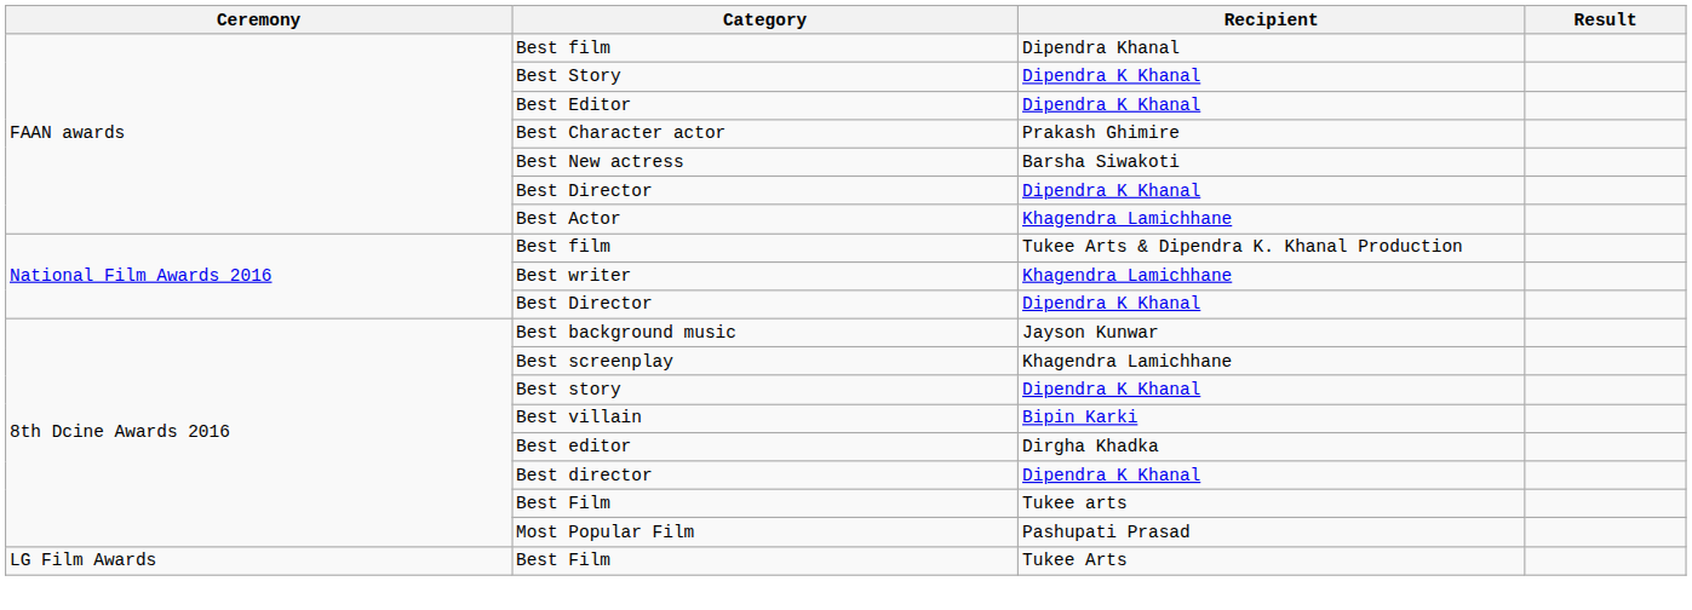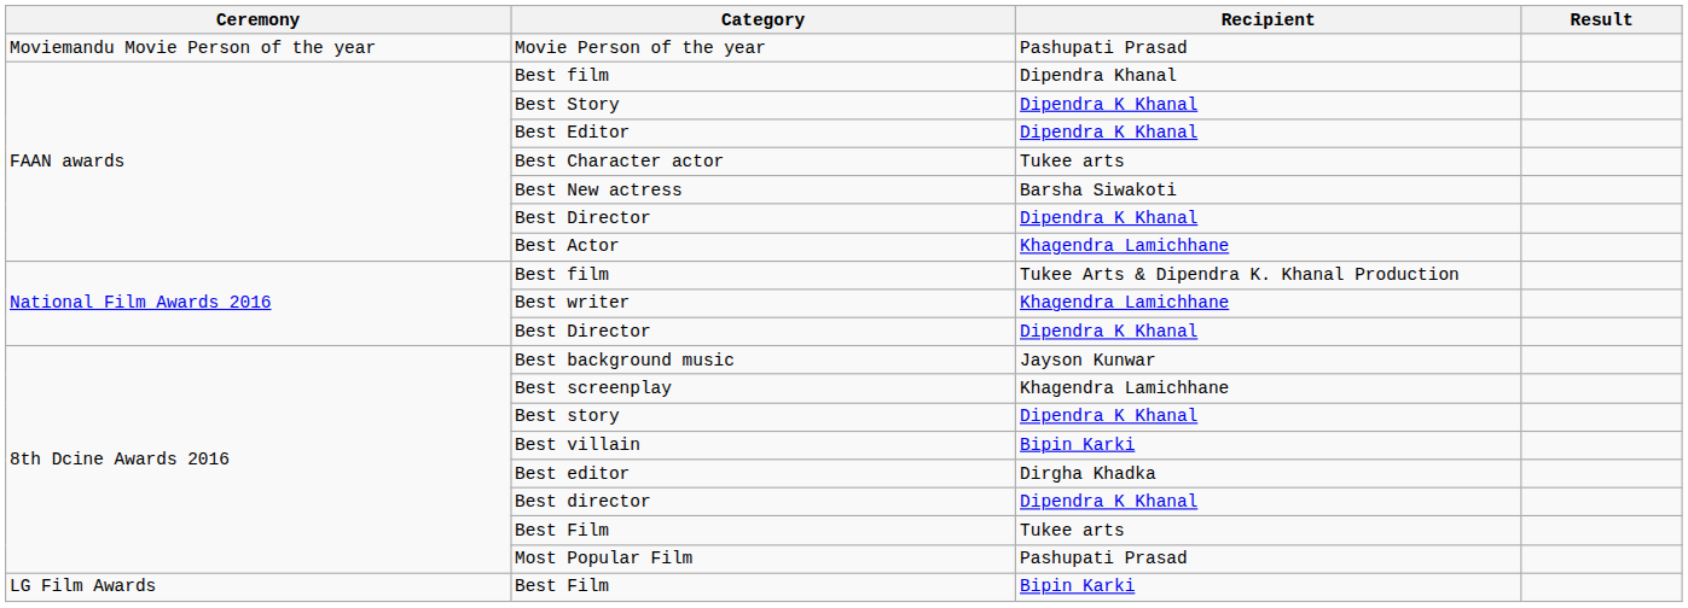+ row: Moviemandu Movie Person of the year | Movie Person of the year | Pashupati Prasad
Best Character actor | Recipient: Prakash Ghimire -> Tukee arts
LG Film Awards / Best Film | Recipient: Tukee Arts -> Bipin Karki
